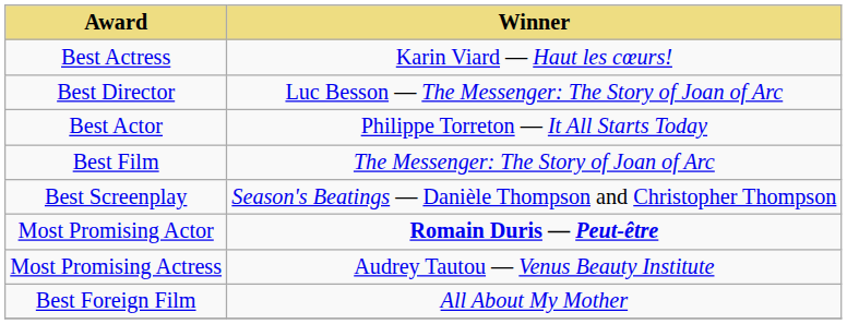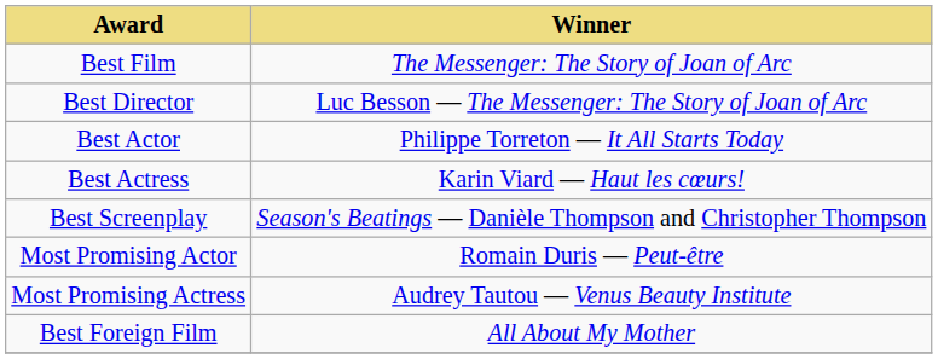rows swapped: Best Film <-> Best Actress
Most Promising Actor | Winner: bold -> normal
